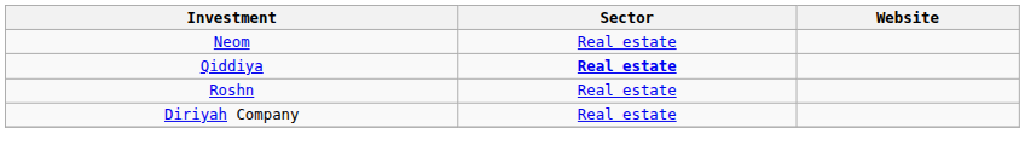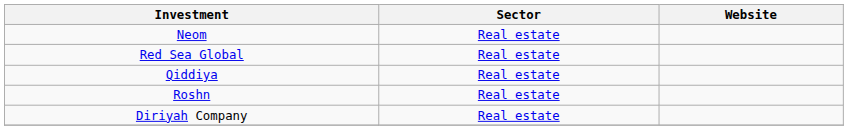+ row: Red Sea Global | Real estate
Qiddiya | Sector: bold -> normal
